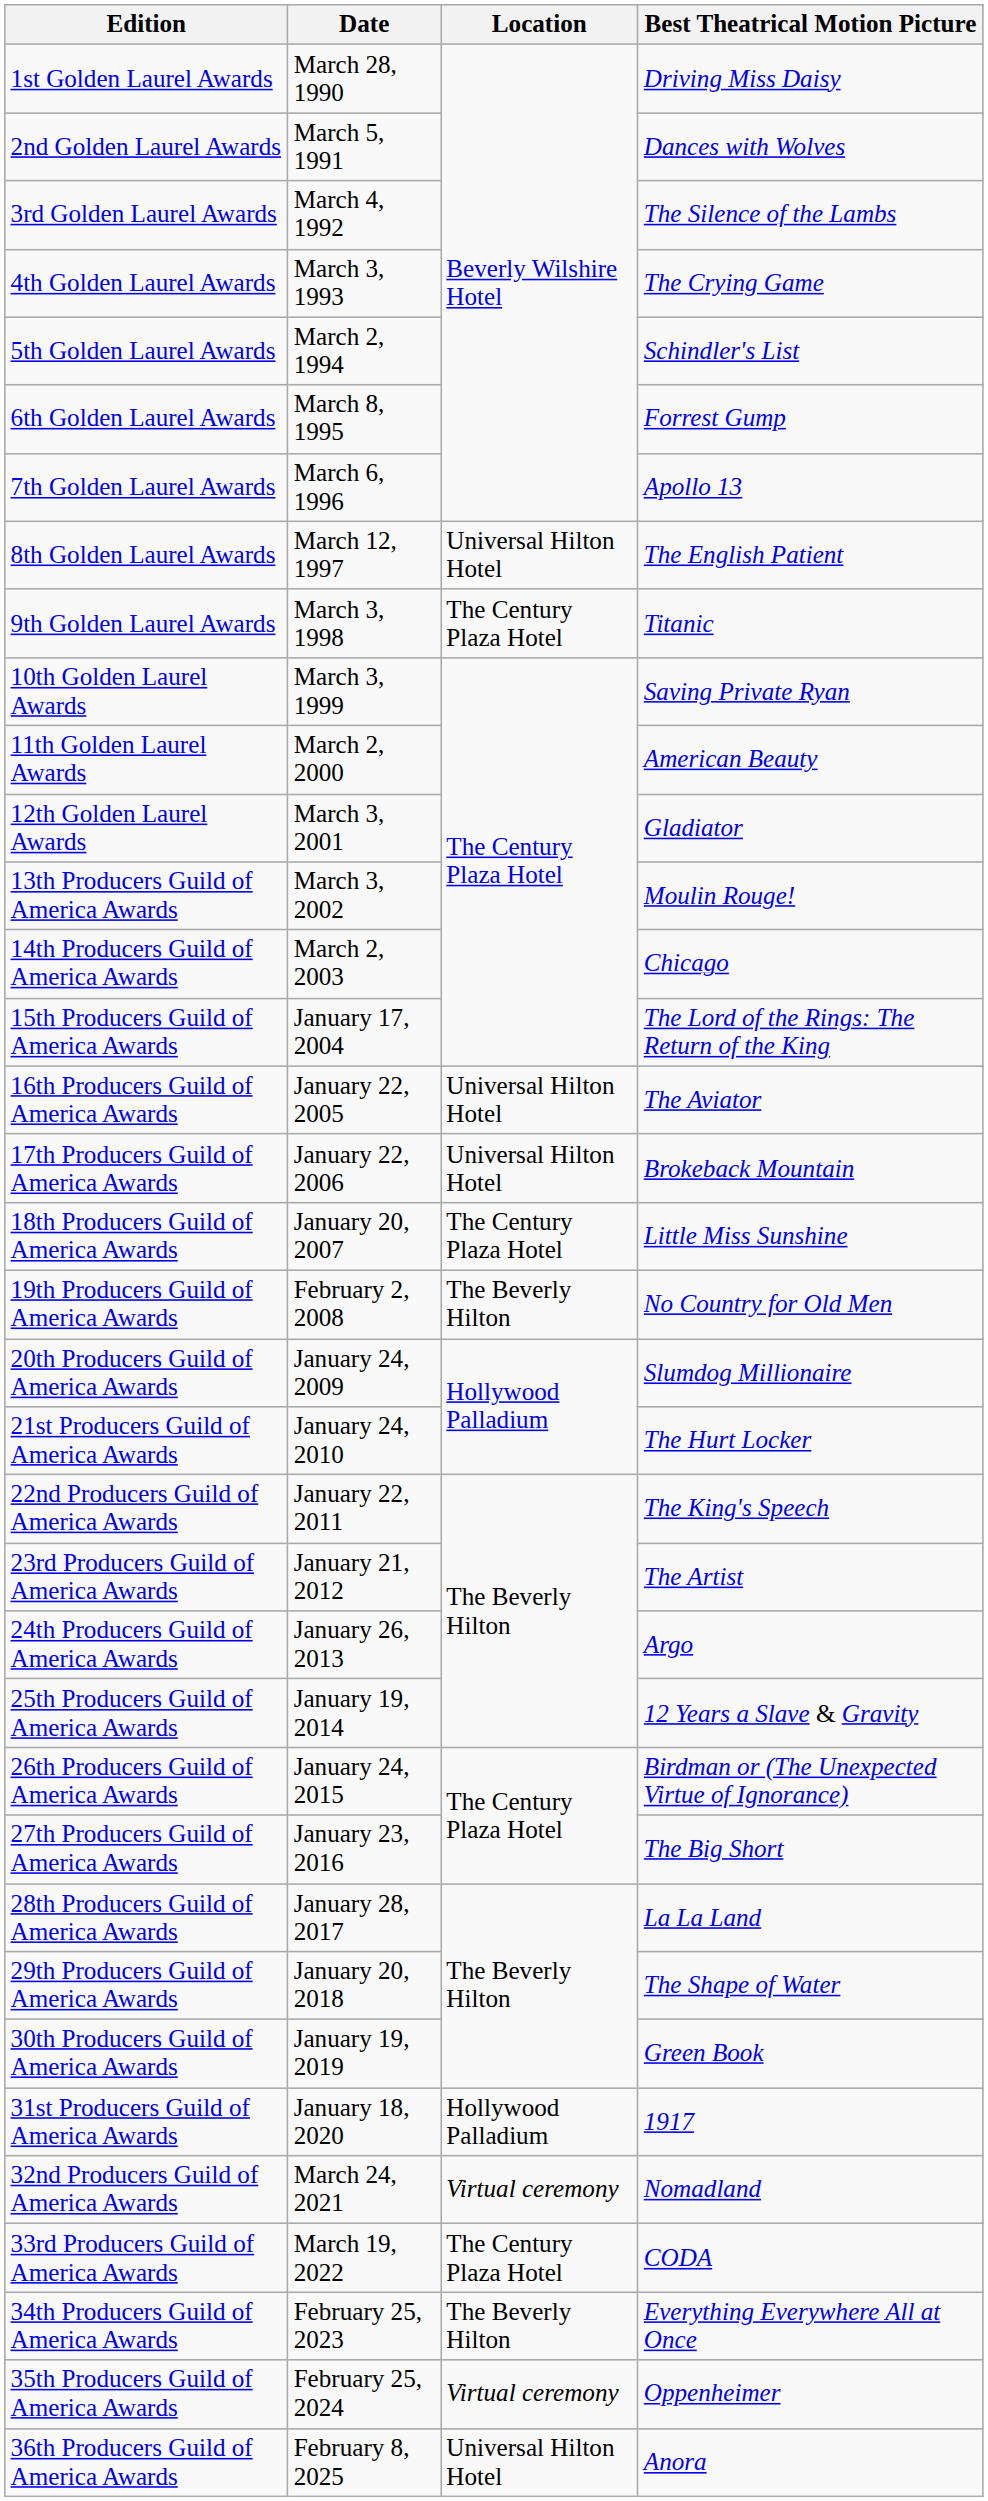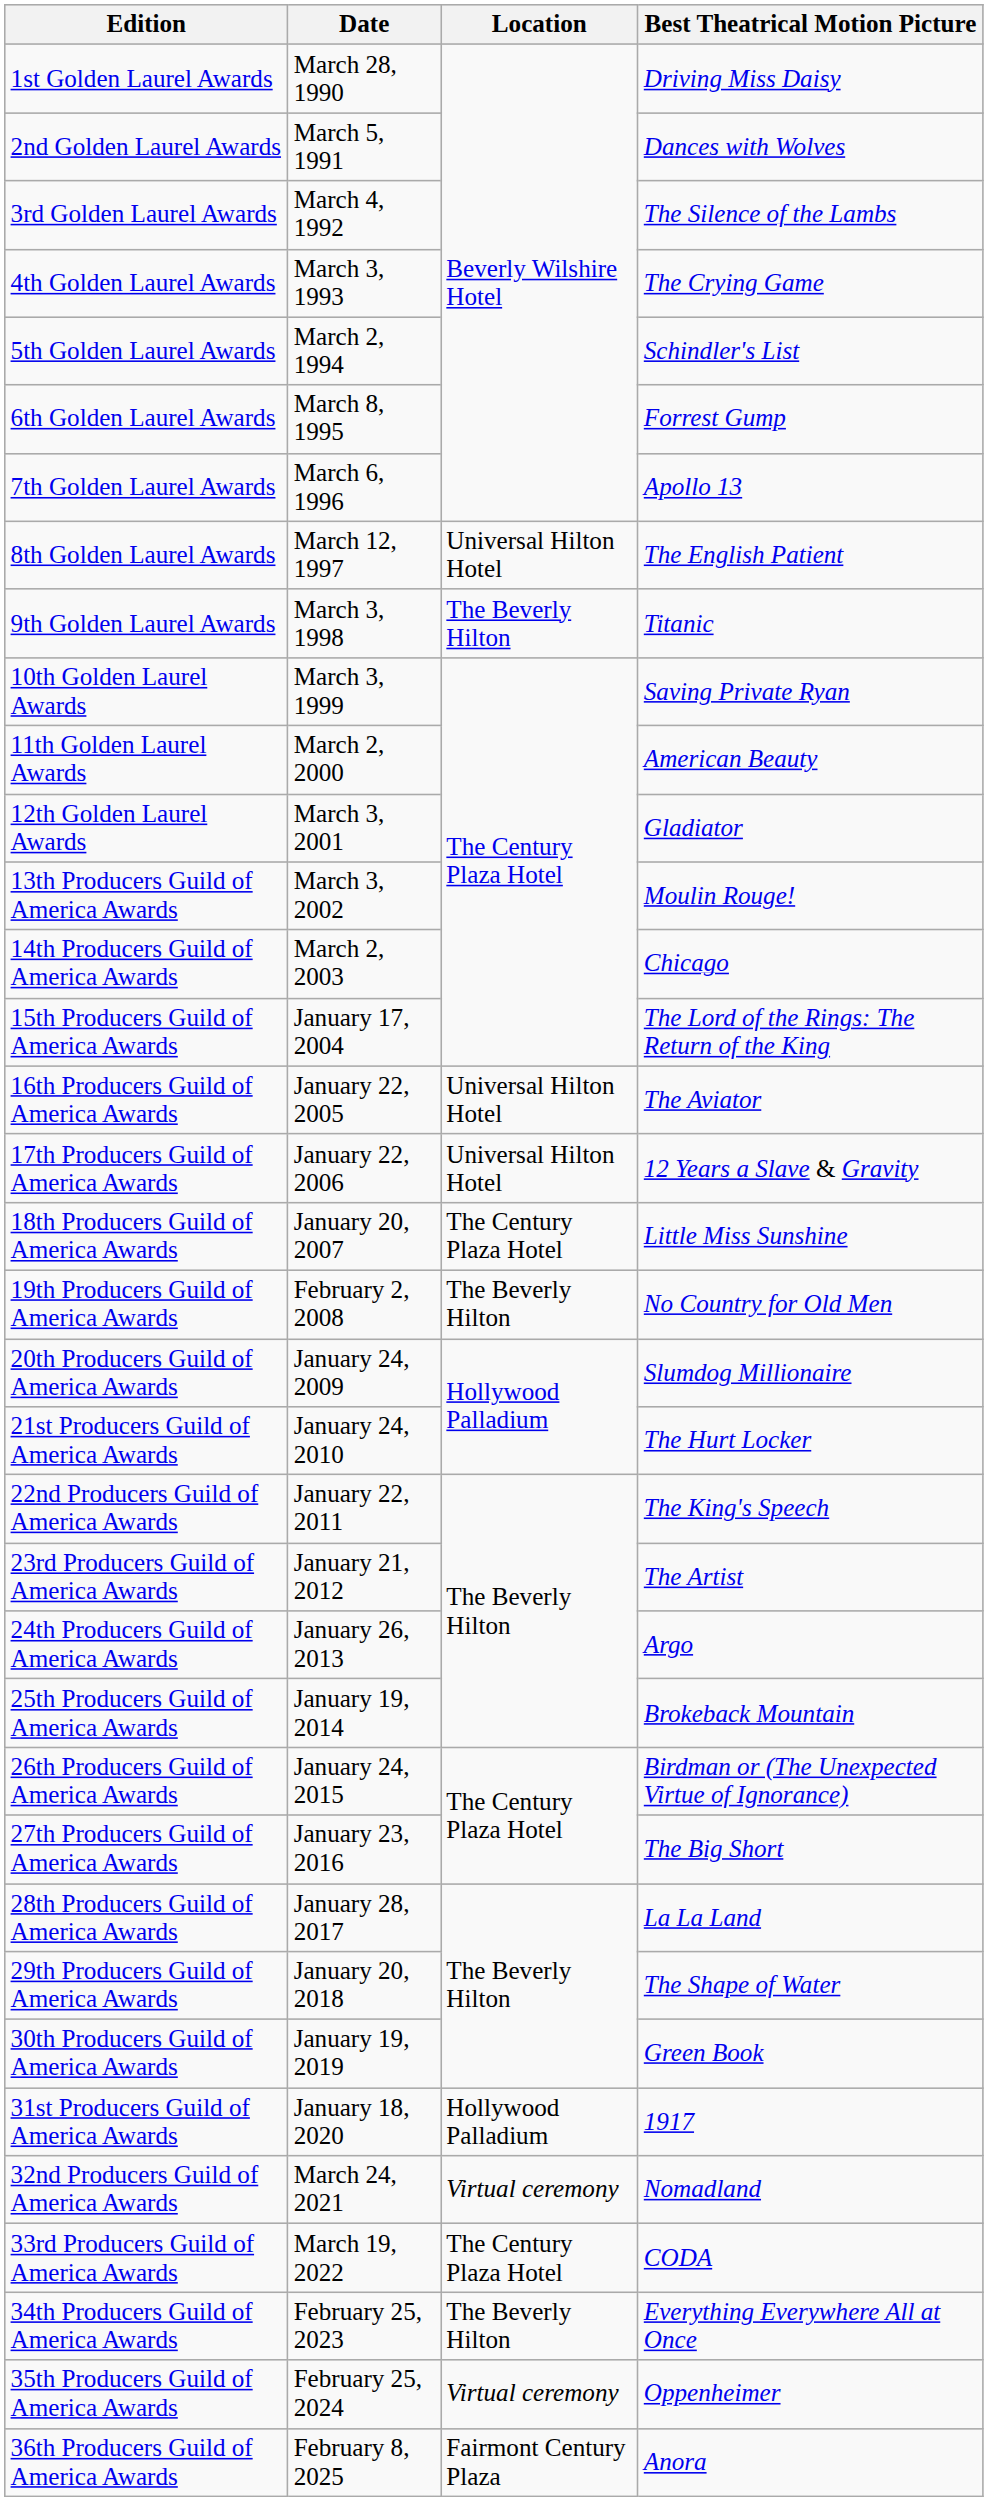9th Golden Laurel Awards | Location: The Century Plaza Hotel -> The Beverly Hilton
17th Producers Guild of America Awards | Best Theatrical Motion Picture: Brokeback Mountain -> 12 Years a Slave & Gravity
25th Producers Guild of America Awards | Best Theatrical Motion Picture: 12 Years a Slave & Gravity -> Brokeback Mountain
36th Producers Guild of America Awards | Location: Universal Hilton Hotel -> Fairmont Century Plaza
